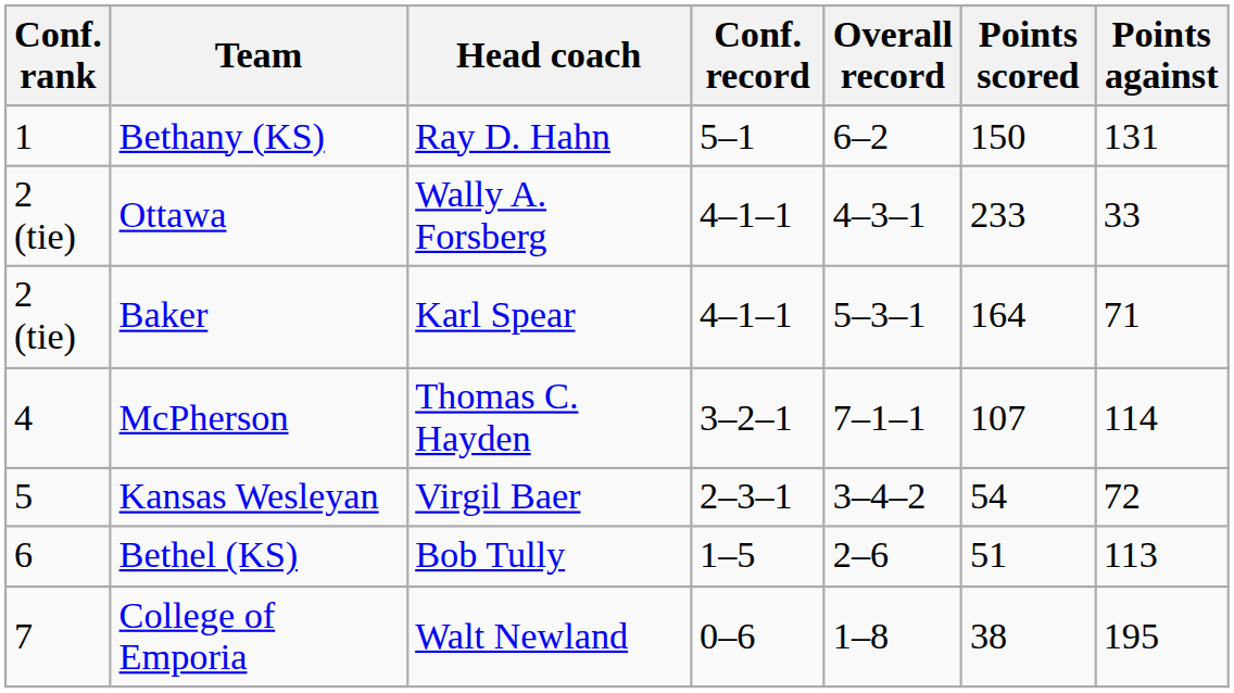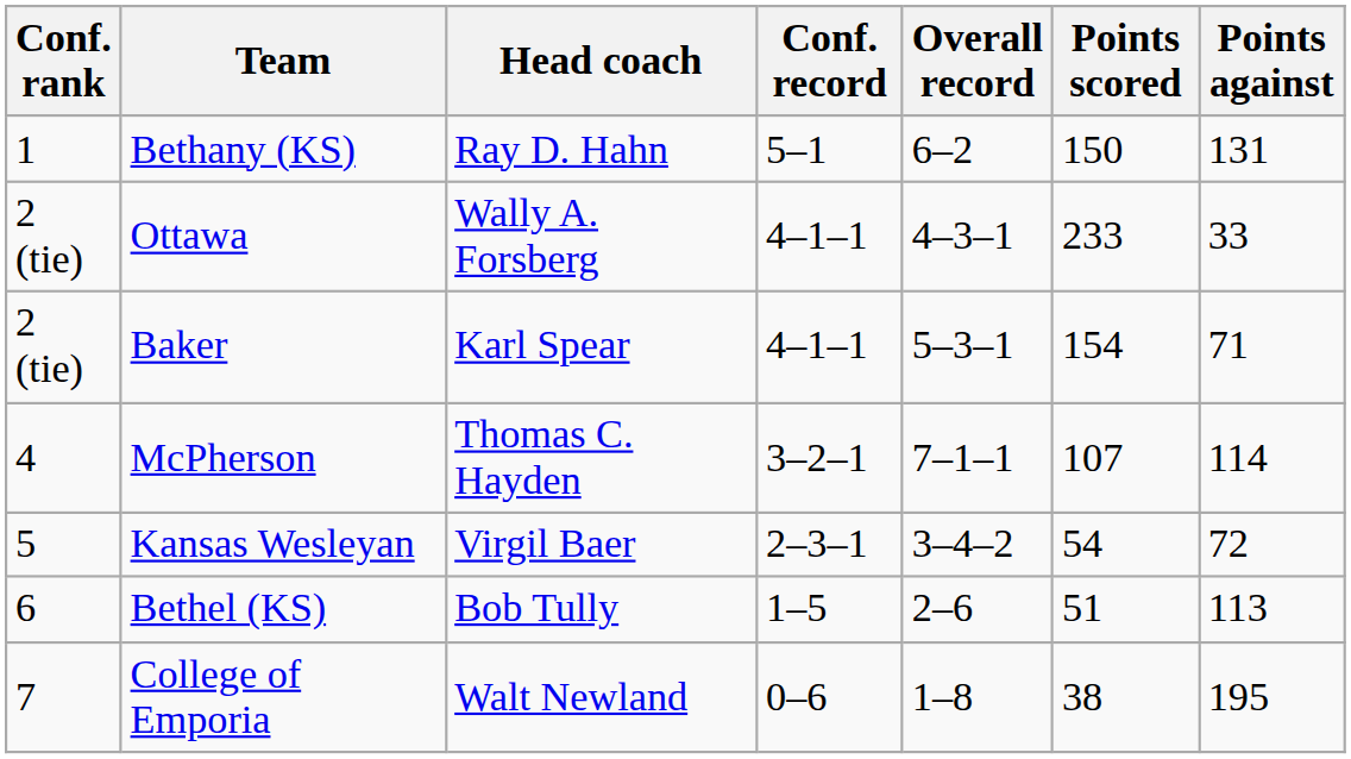Baker | Points scored: 164 -> 154
